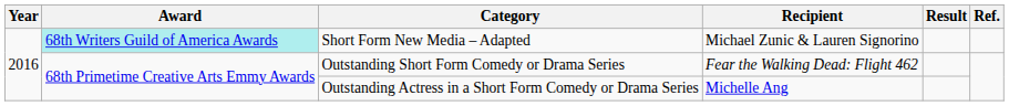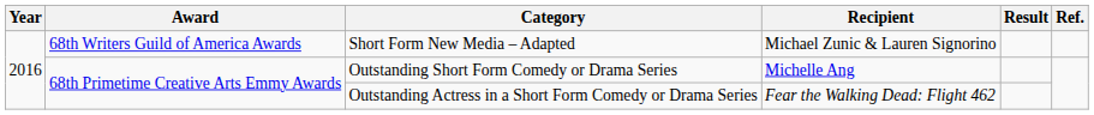Short Form New Media – Adapted | Award: paleturquoise background -> no background
Outstanding Short Form Comedy or Drama Series | Recipient: Fear the Walking Dead: Flight 462 -> Michelle Ang
Outstanding Actress in a Short Form Comedy or Drama Series | Recipient: Michelle Ang -> Fear the Walking Dead: Flight 462
